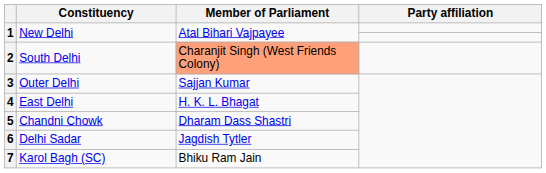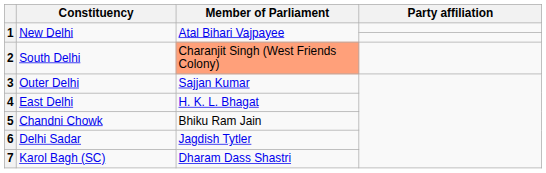5 | Member of Parliament: Dharam Dass Shastri -> Bhiku Ram Jain
7 | Member of Parliament: Bhiku Ram Jain -> Dharam Dass Shastri
